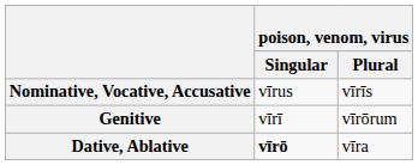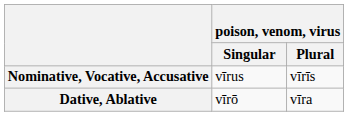- row: Genitive | vīrī | vīrōrum
Dative, Ablative | poison, venom, virus / Singular: bold -> normal
